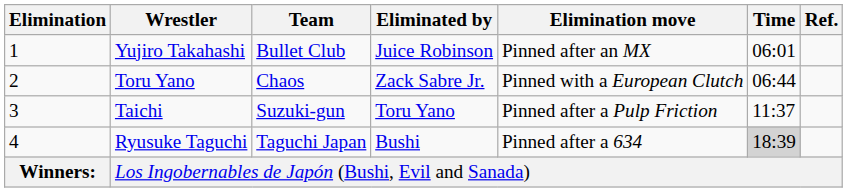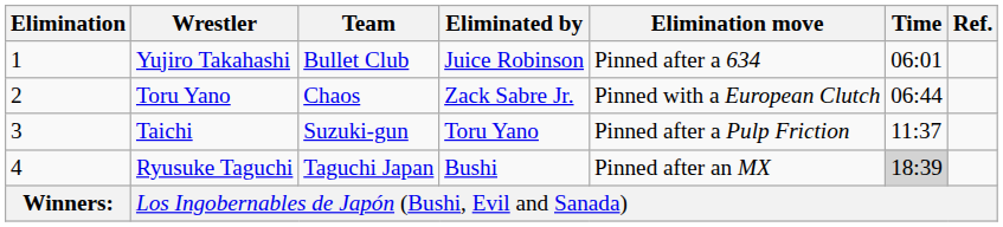Yujiro Takahashi | Elimination move: Pinned after an MX -> Pinned after a 634
Ryusuke Taguchi | Elimination move: Pinned after a 634 -> Pinned after an MX
